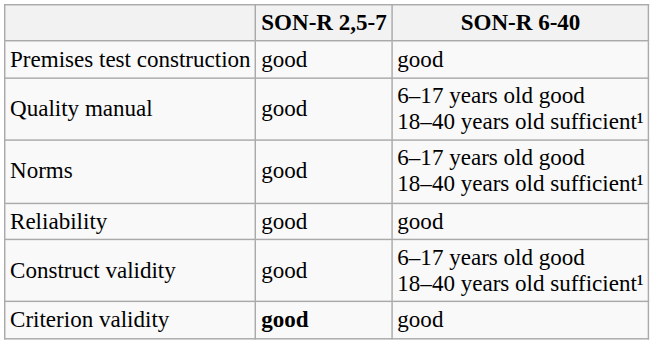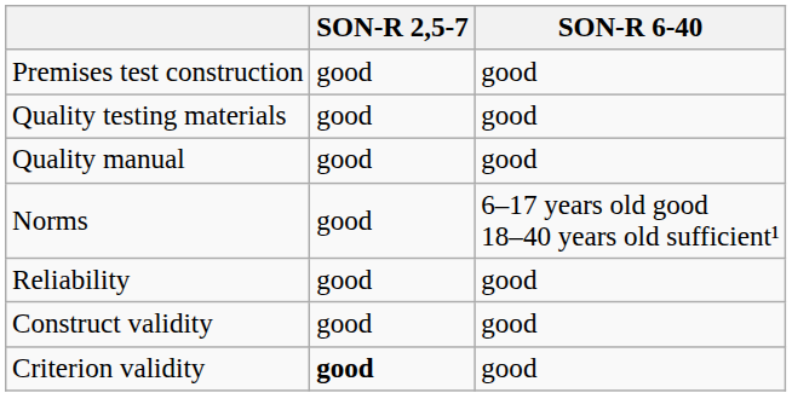+ row: Quality testing materials | good | good
Quality manual | SON-R 6-40: 6–17 years old good 18–40 years old sufficient¹ -> good
Construct validity | SON-R 6-40: 6–17 years old good 18–40 years old sufficient¹ -> good
